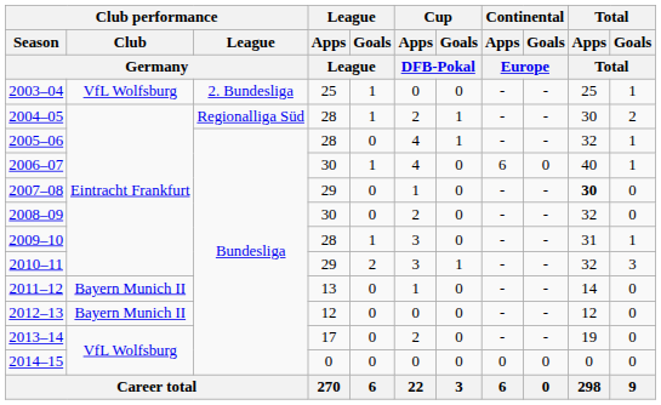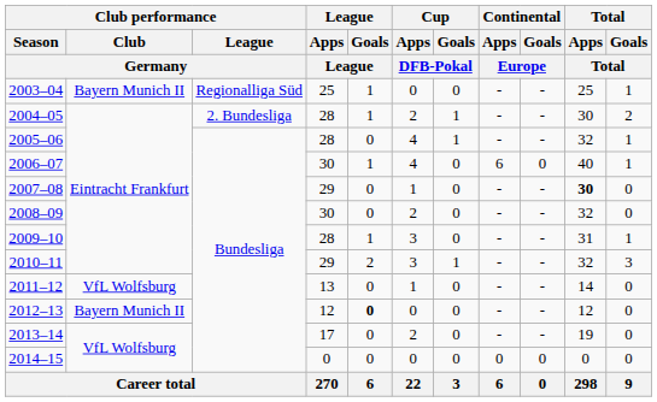2003–04 | Club performance / Club / Germany: VfL Wolfsburg -> Bayern Munich II
2003–04 | Club performance / League / Germany: 2. Bundesliga -> Regionalliga Süd
2004–05 | Club performance / League / Germany: Regionalliga Süd -> 2. Bundesliga
2011–12 | Club performance / Club / Germany: Bayern Munich II -> VfL Wolfsburg
2012–13 | League / Goals / League: normal -> bold
